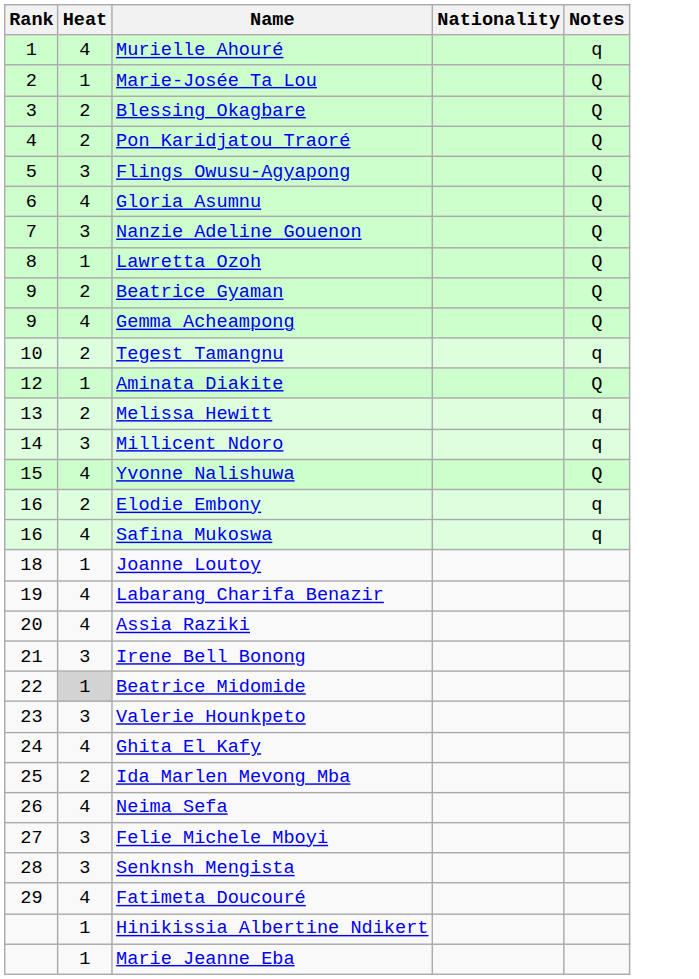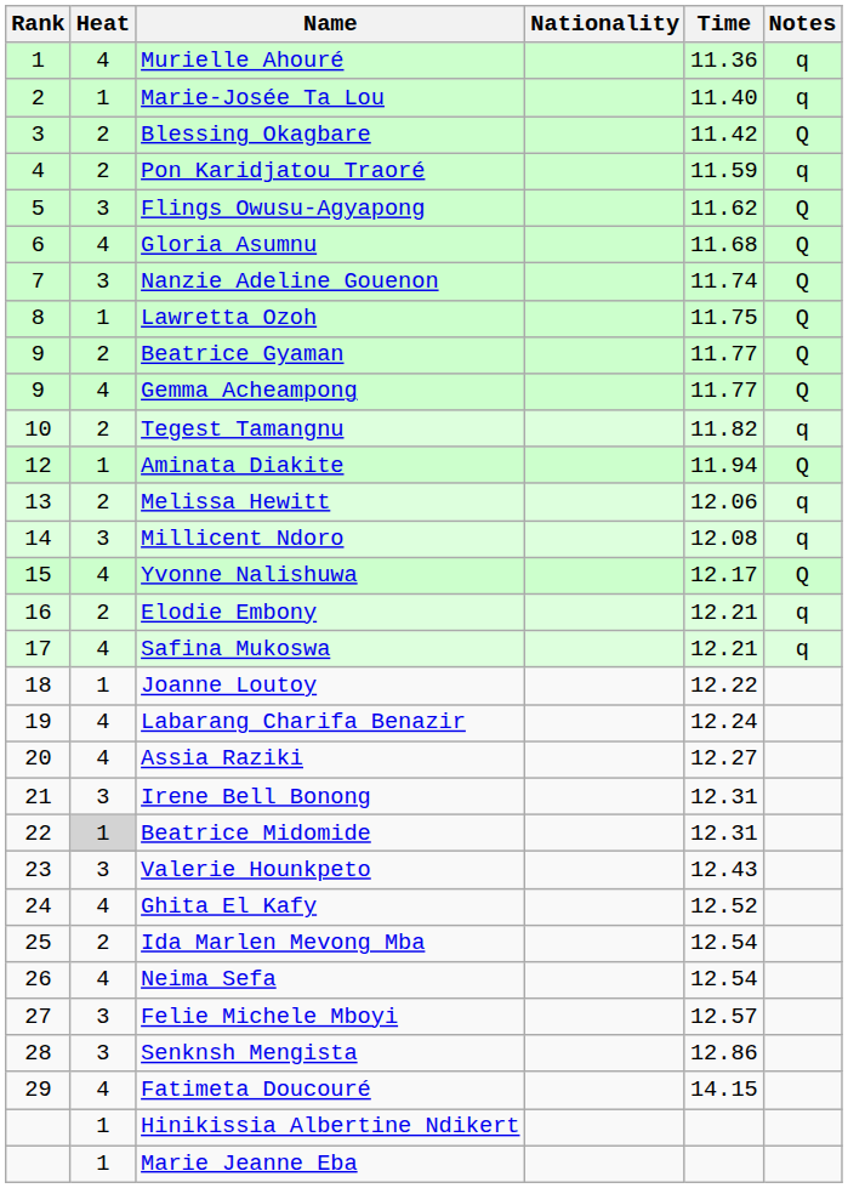+ column: Time | 11.36 | 11.40 | 11.42 | 11.59 | 11.62 | 11.68 | 11.74 | 11.75 | 11.77 | 11.77 | 11.82 | 11.94 | 12.06 | 12.08 | 12.17 | 12.21 | 12.21 | 12.22 | 12.24 | 12.27 | 12.31 | 12.31 | 12.43 | 12.52 | 12.54 | 12.54 | 12.57 | 12.86 | 14.15
Marie-Josée Ta Lou | Notes: Q -> q
Pon Karidjatou Traoré | Notes: Q -> q
Safina Mukoswa | Rank: 16 -> 17
